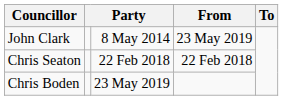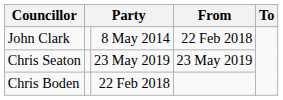John Clark | From: 23 May 2019 -> 22 Feb 2018
Chris Seaton | column 3: 22 Feb 2018 -> 23 May 2019
Chris Seaton | From: 22 Feb 2018 -> 23 May 2019
Chris Boden | column 3: 23 May 2019 -> 22 Feb 2018
